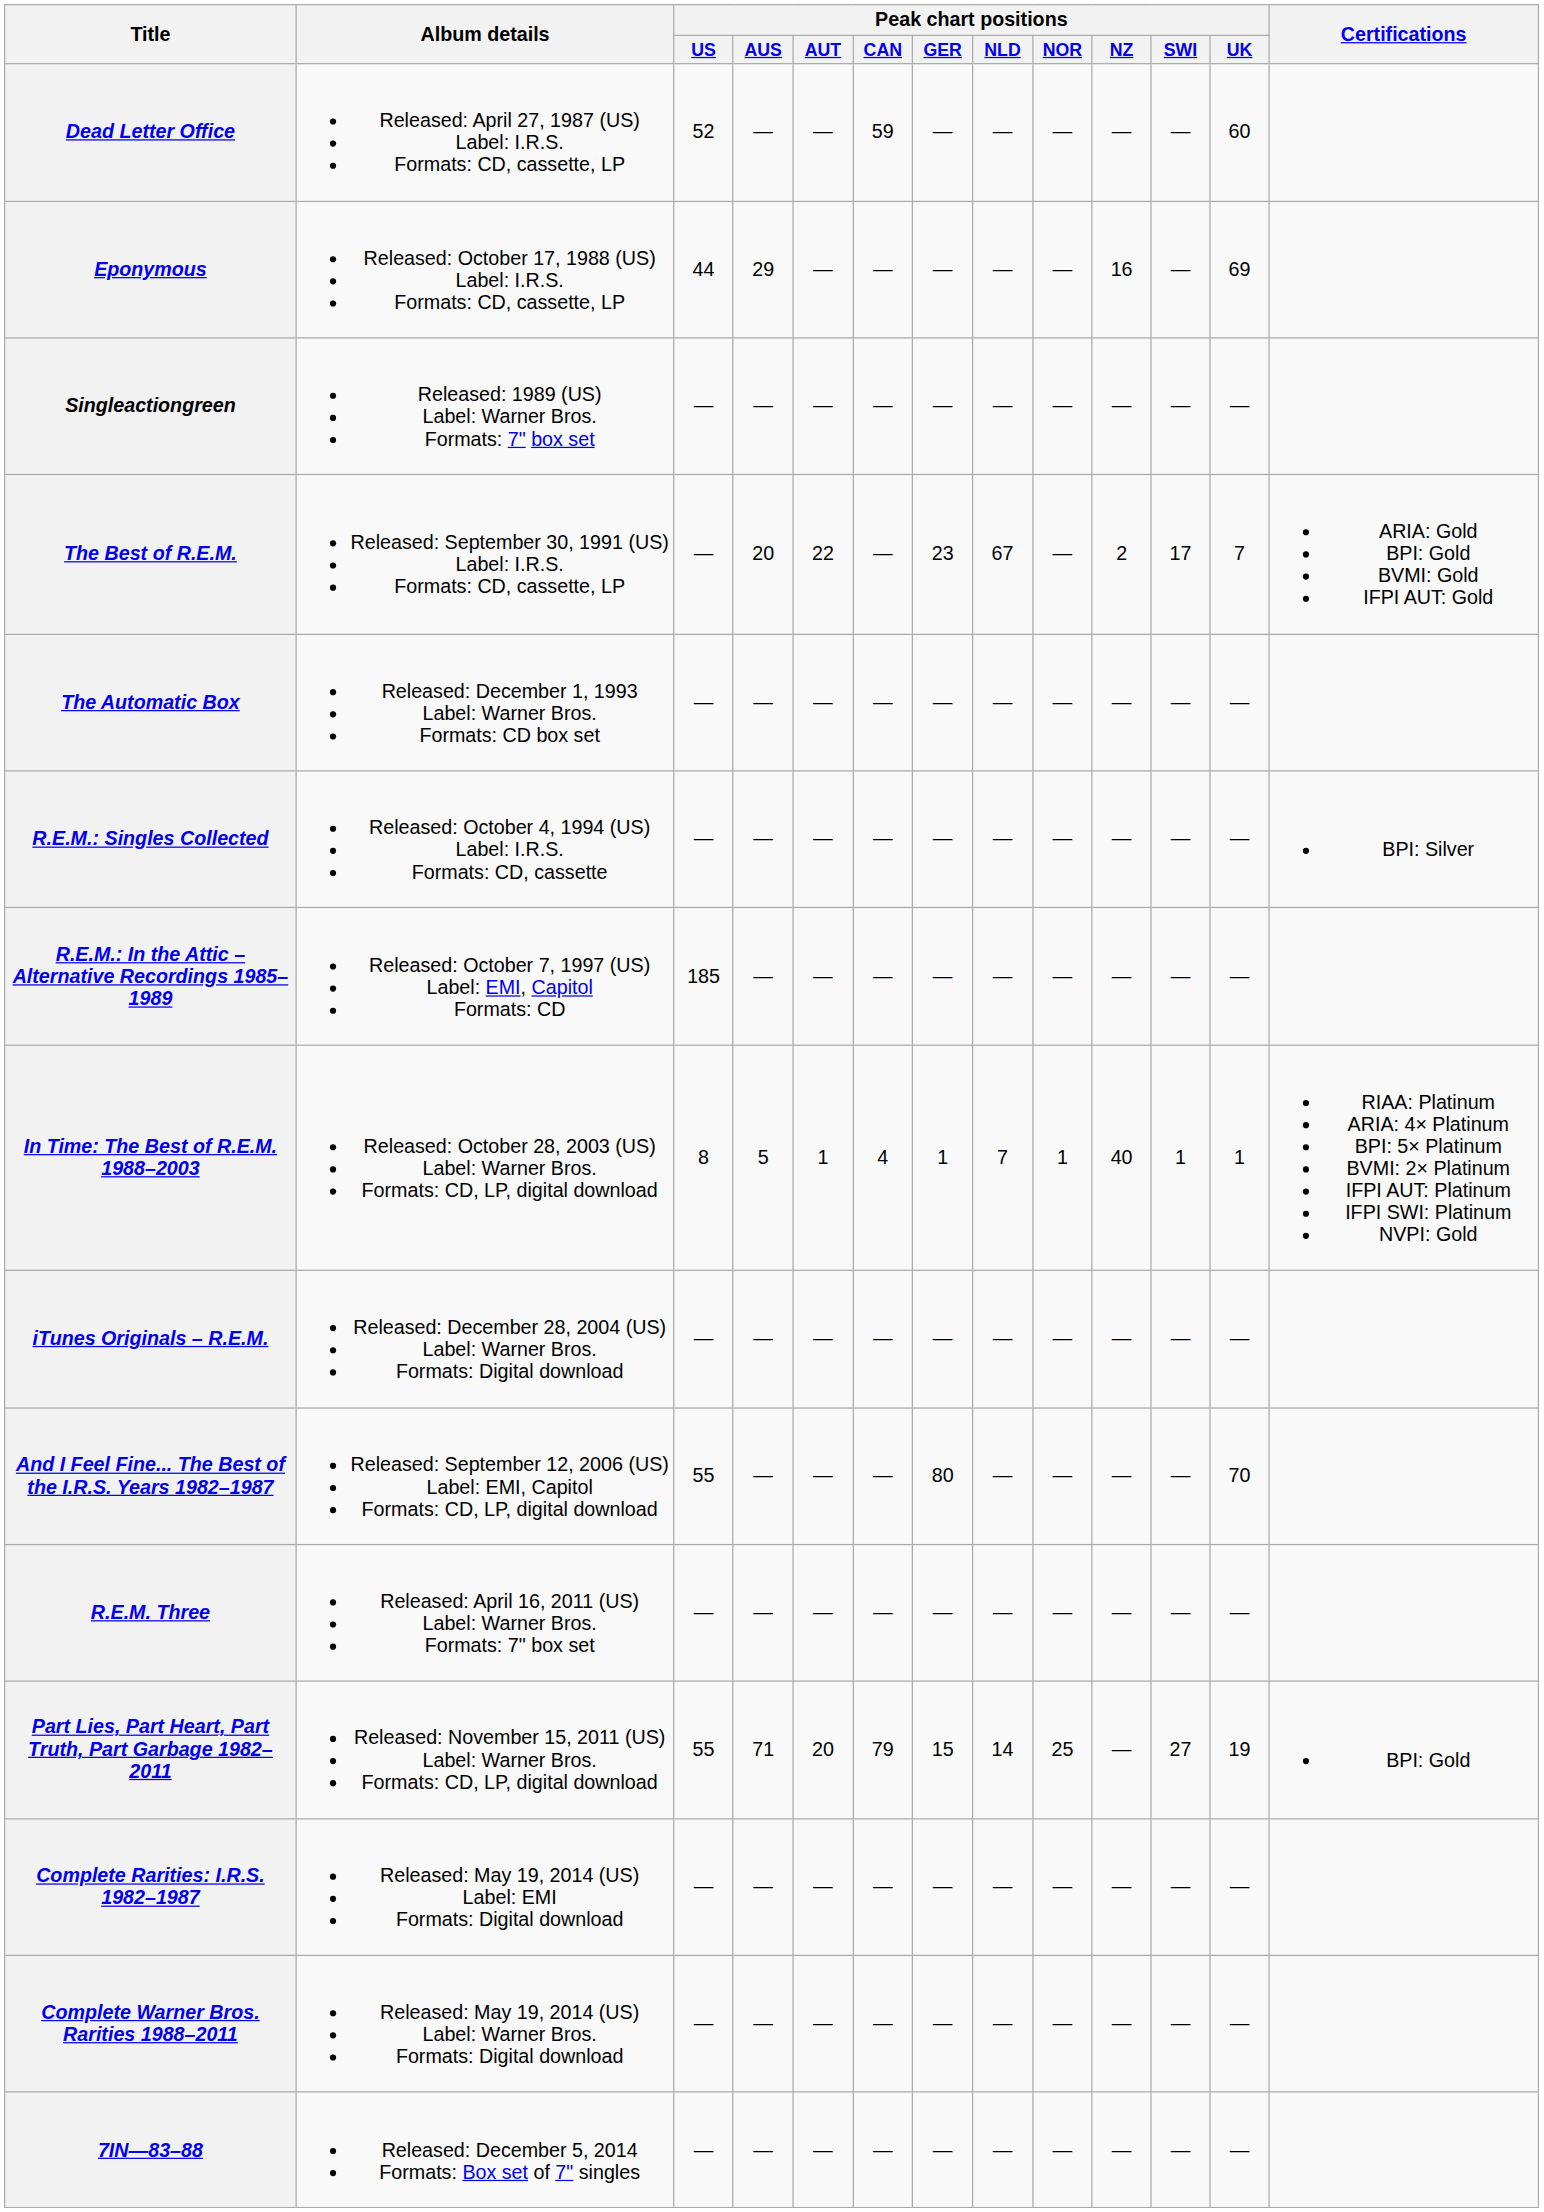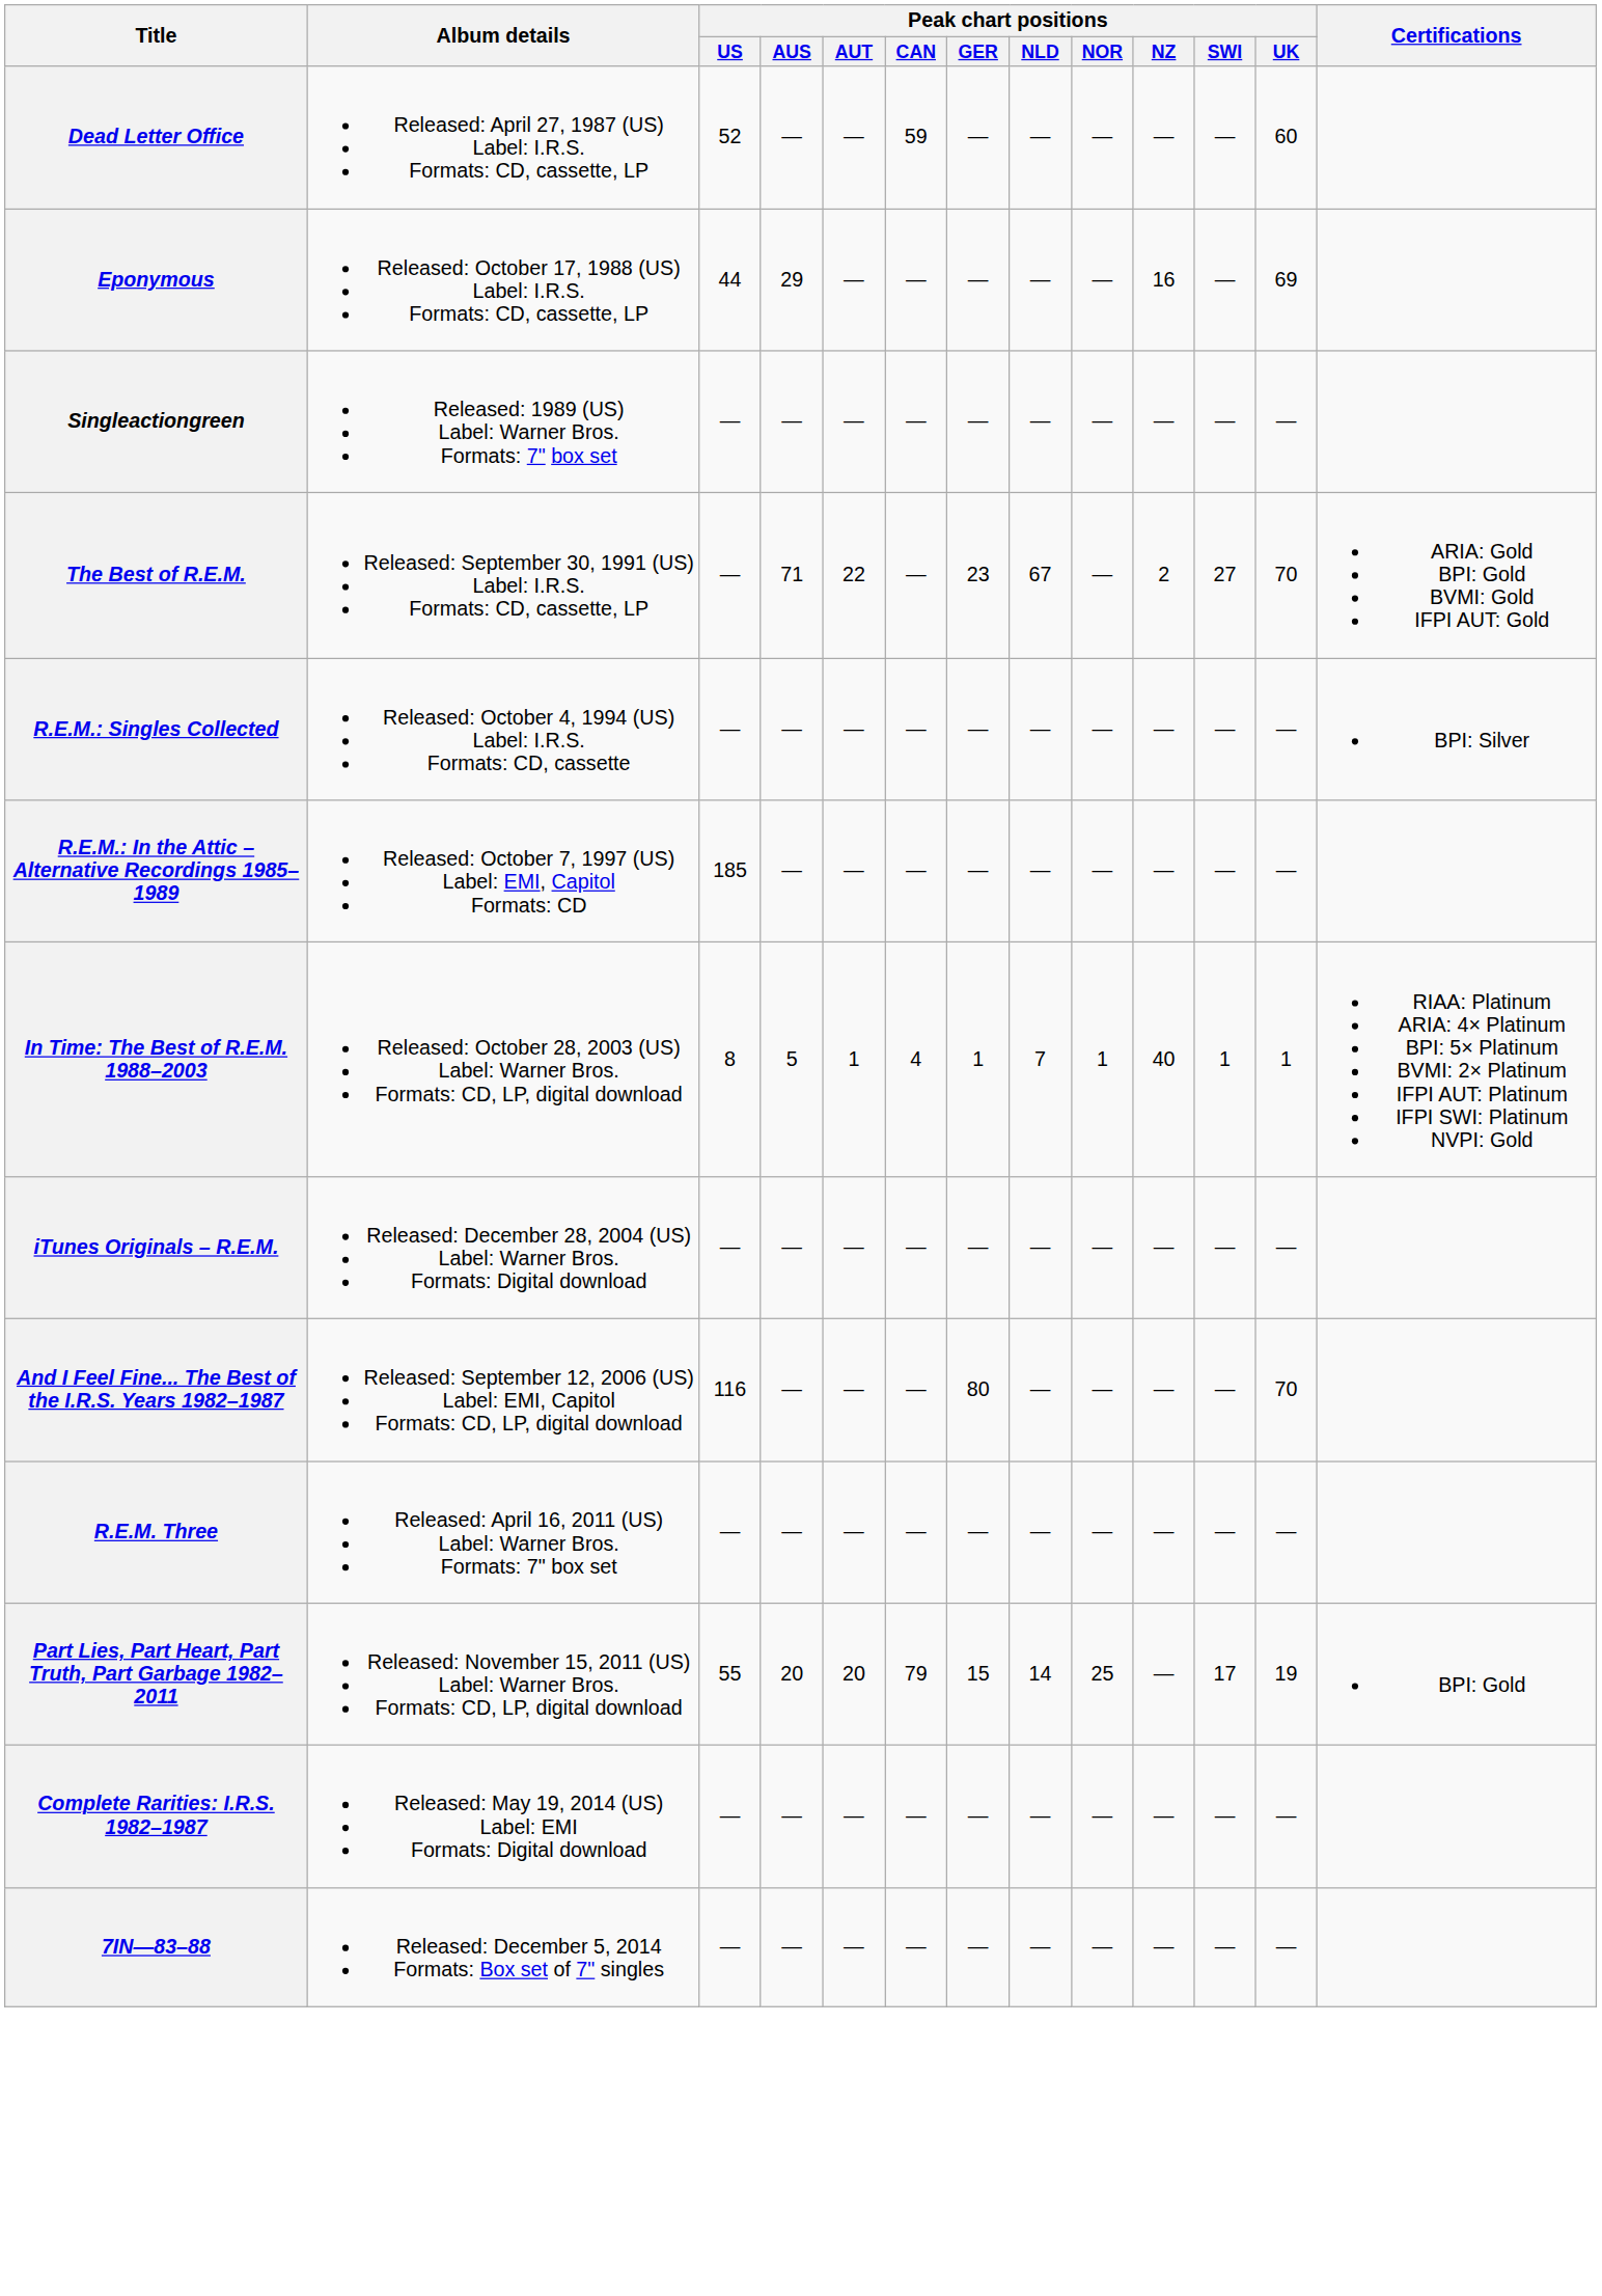The Best of R.E.M. | Peak chart positions / AUS: 20 -> 71
The Best of R.E.M. | Peak chart positions / SWI: 17 -> 27
The Best of R.E.M. | Peak chart positions / UK: 7 -> 70
- row: The Automatic Box | Released: December 1, 1993 Label: Warner Bros. Formats: CD box set | — | — | — | — | — | — | — | — | — | —
And I Feel Fine... The Best of the I.R.S. Years 1982–1987 | Peak chart positions / US: 55 -> 116
Part Lies, Part Heart, Part Truth, Part Garbage 1982–2011 | Peak chart positions / AUS: 71 -> 20
Part Lies, Part Heart, Part Truth, Part Garbage 1982–2011 | Peak chart positions / SWI: 27 -> 17
- row: Complete Warner Bros. Rarities 1988–2011 | Released: May 19, 2014 (US) Label: Warner Bros. Formats: Digital download | — | — | — | — | — | — | — | — | — | —
